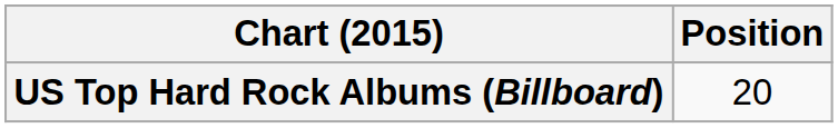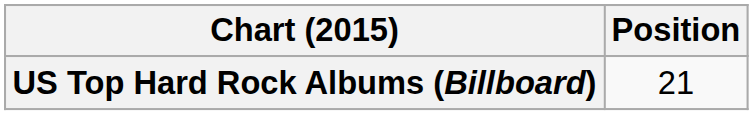US Top Hard Rock Albums (Billboard) | Position: 20 -> 21
